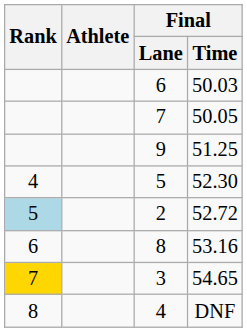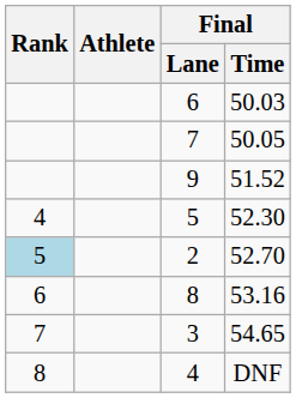9 | Final / Time: 51.25 -> 51.52
2 | Final / Time: 52.72 -> 52.70
3 | Rank: gold background -> no background
